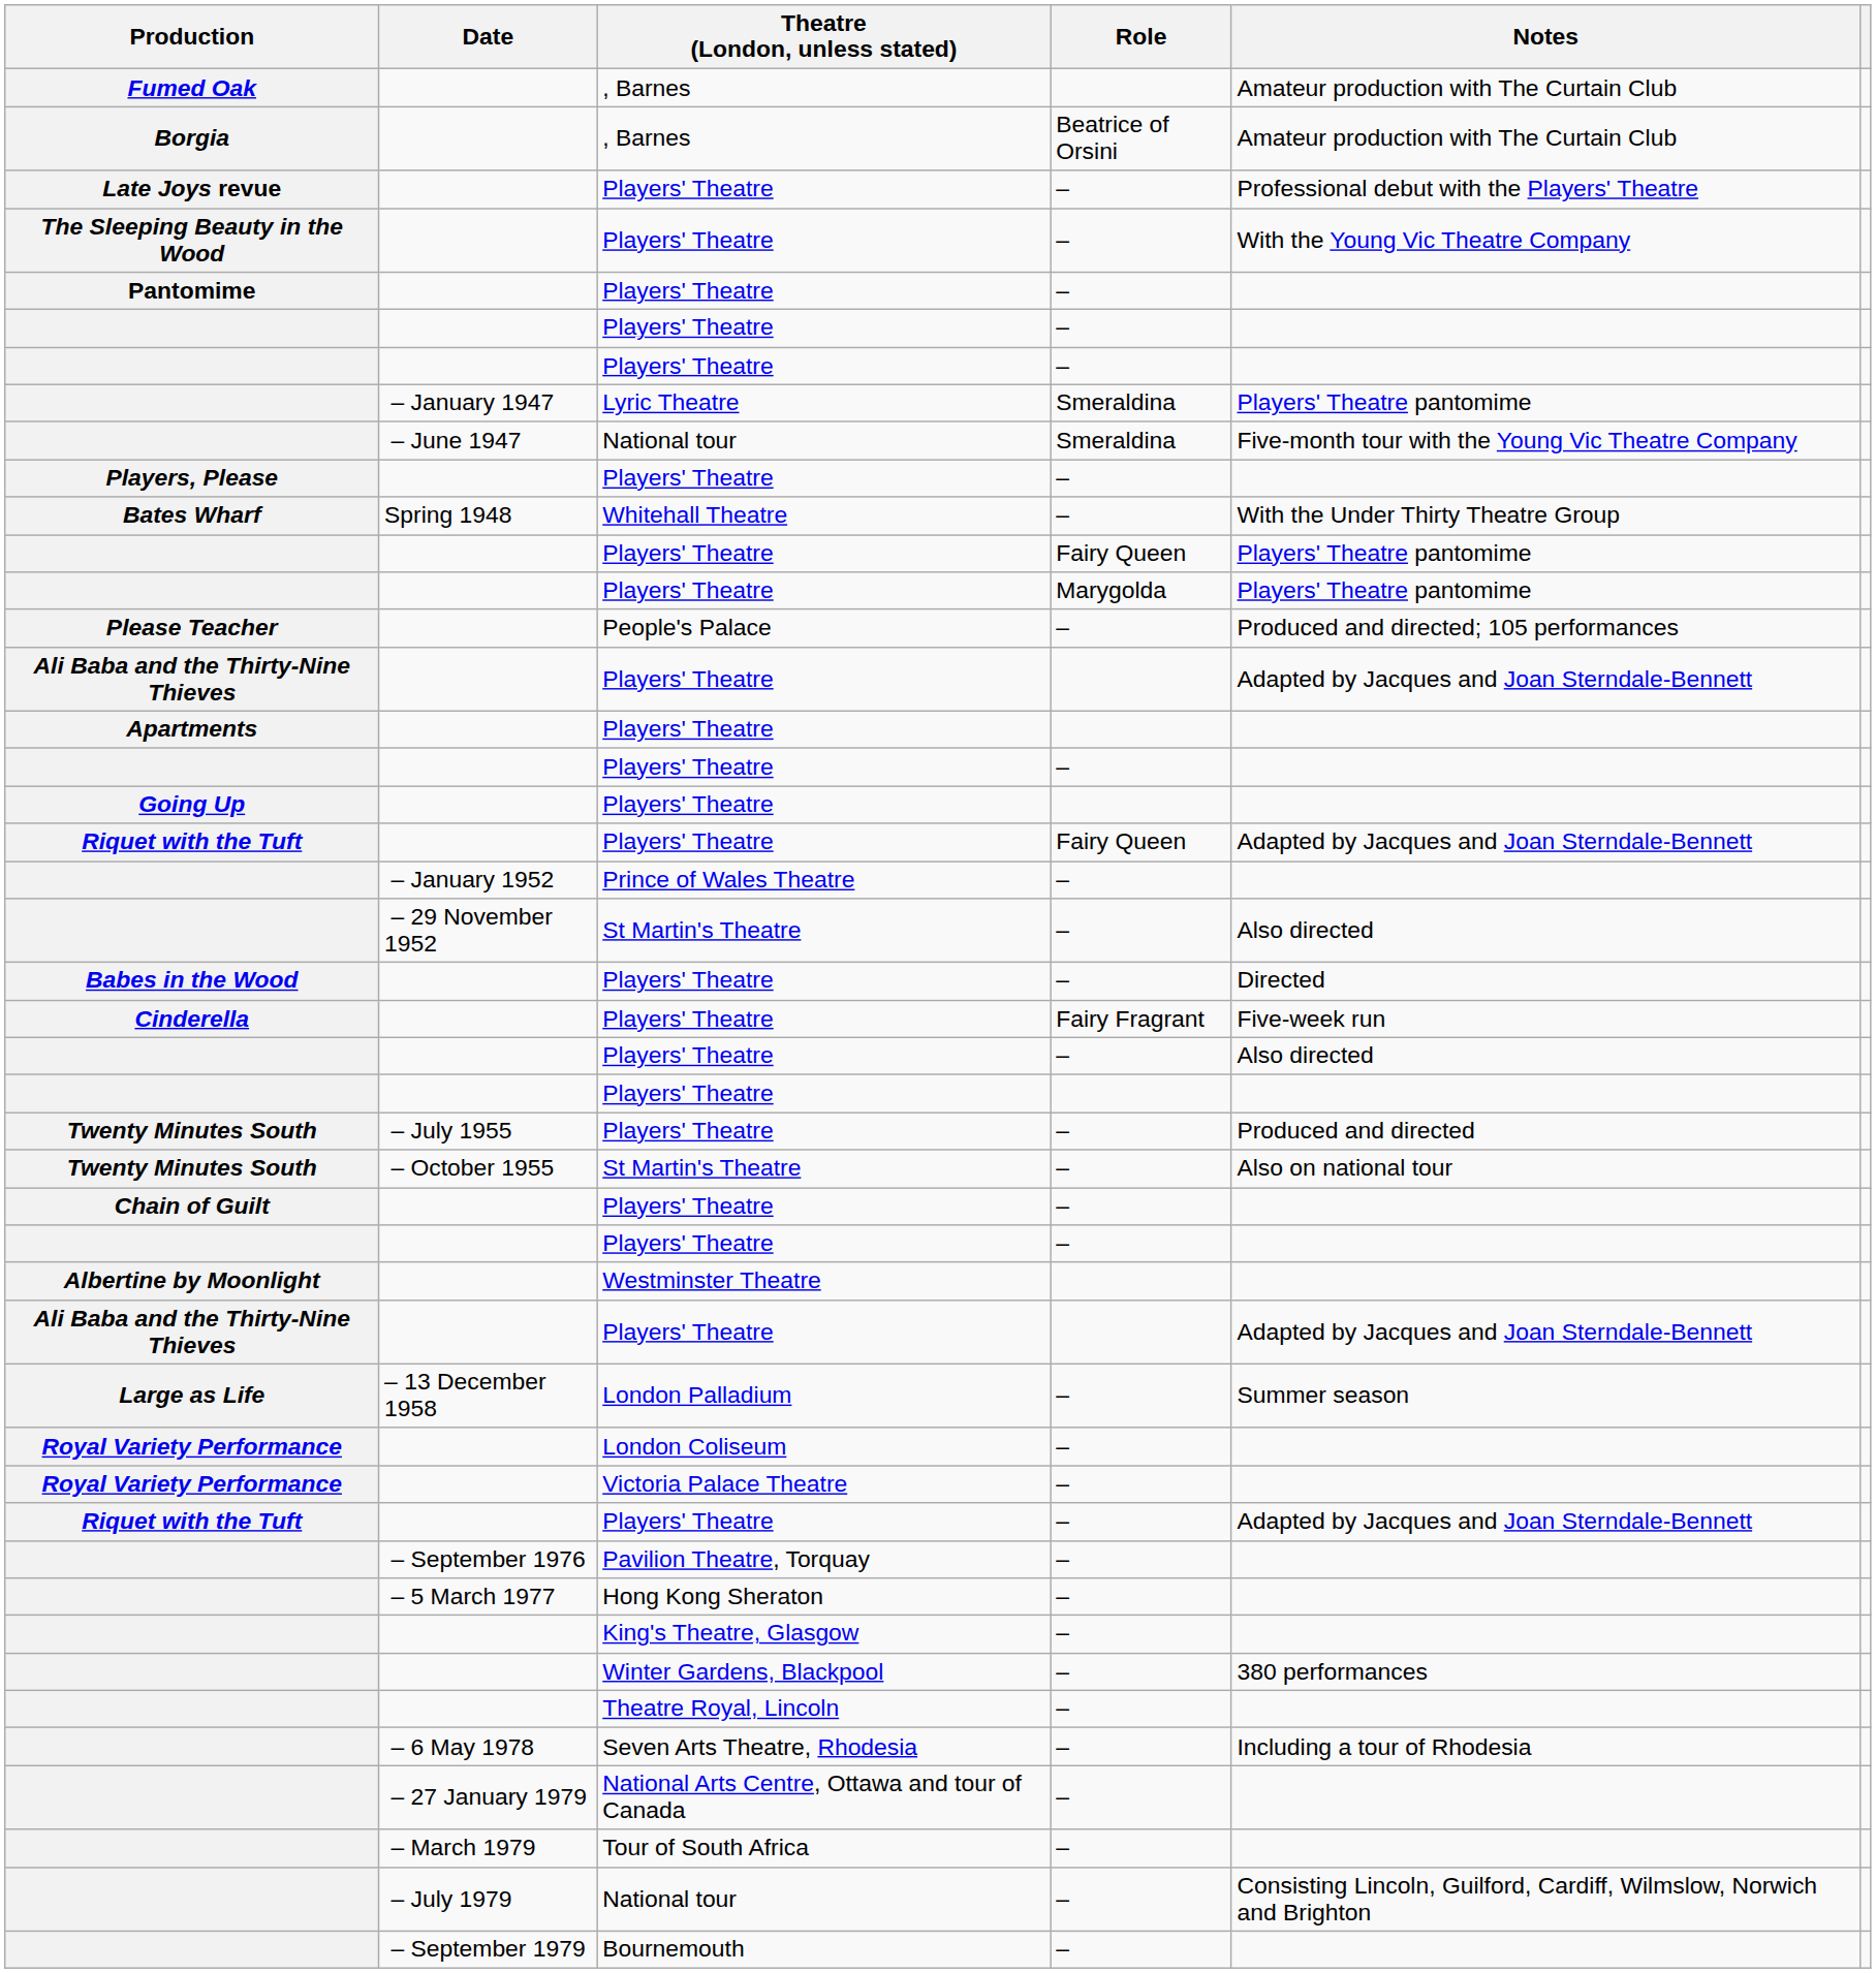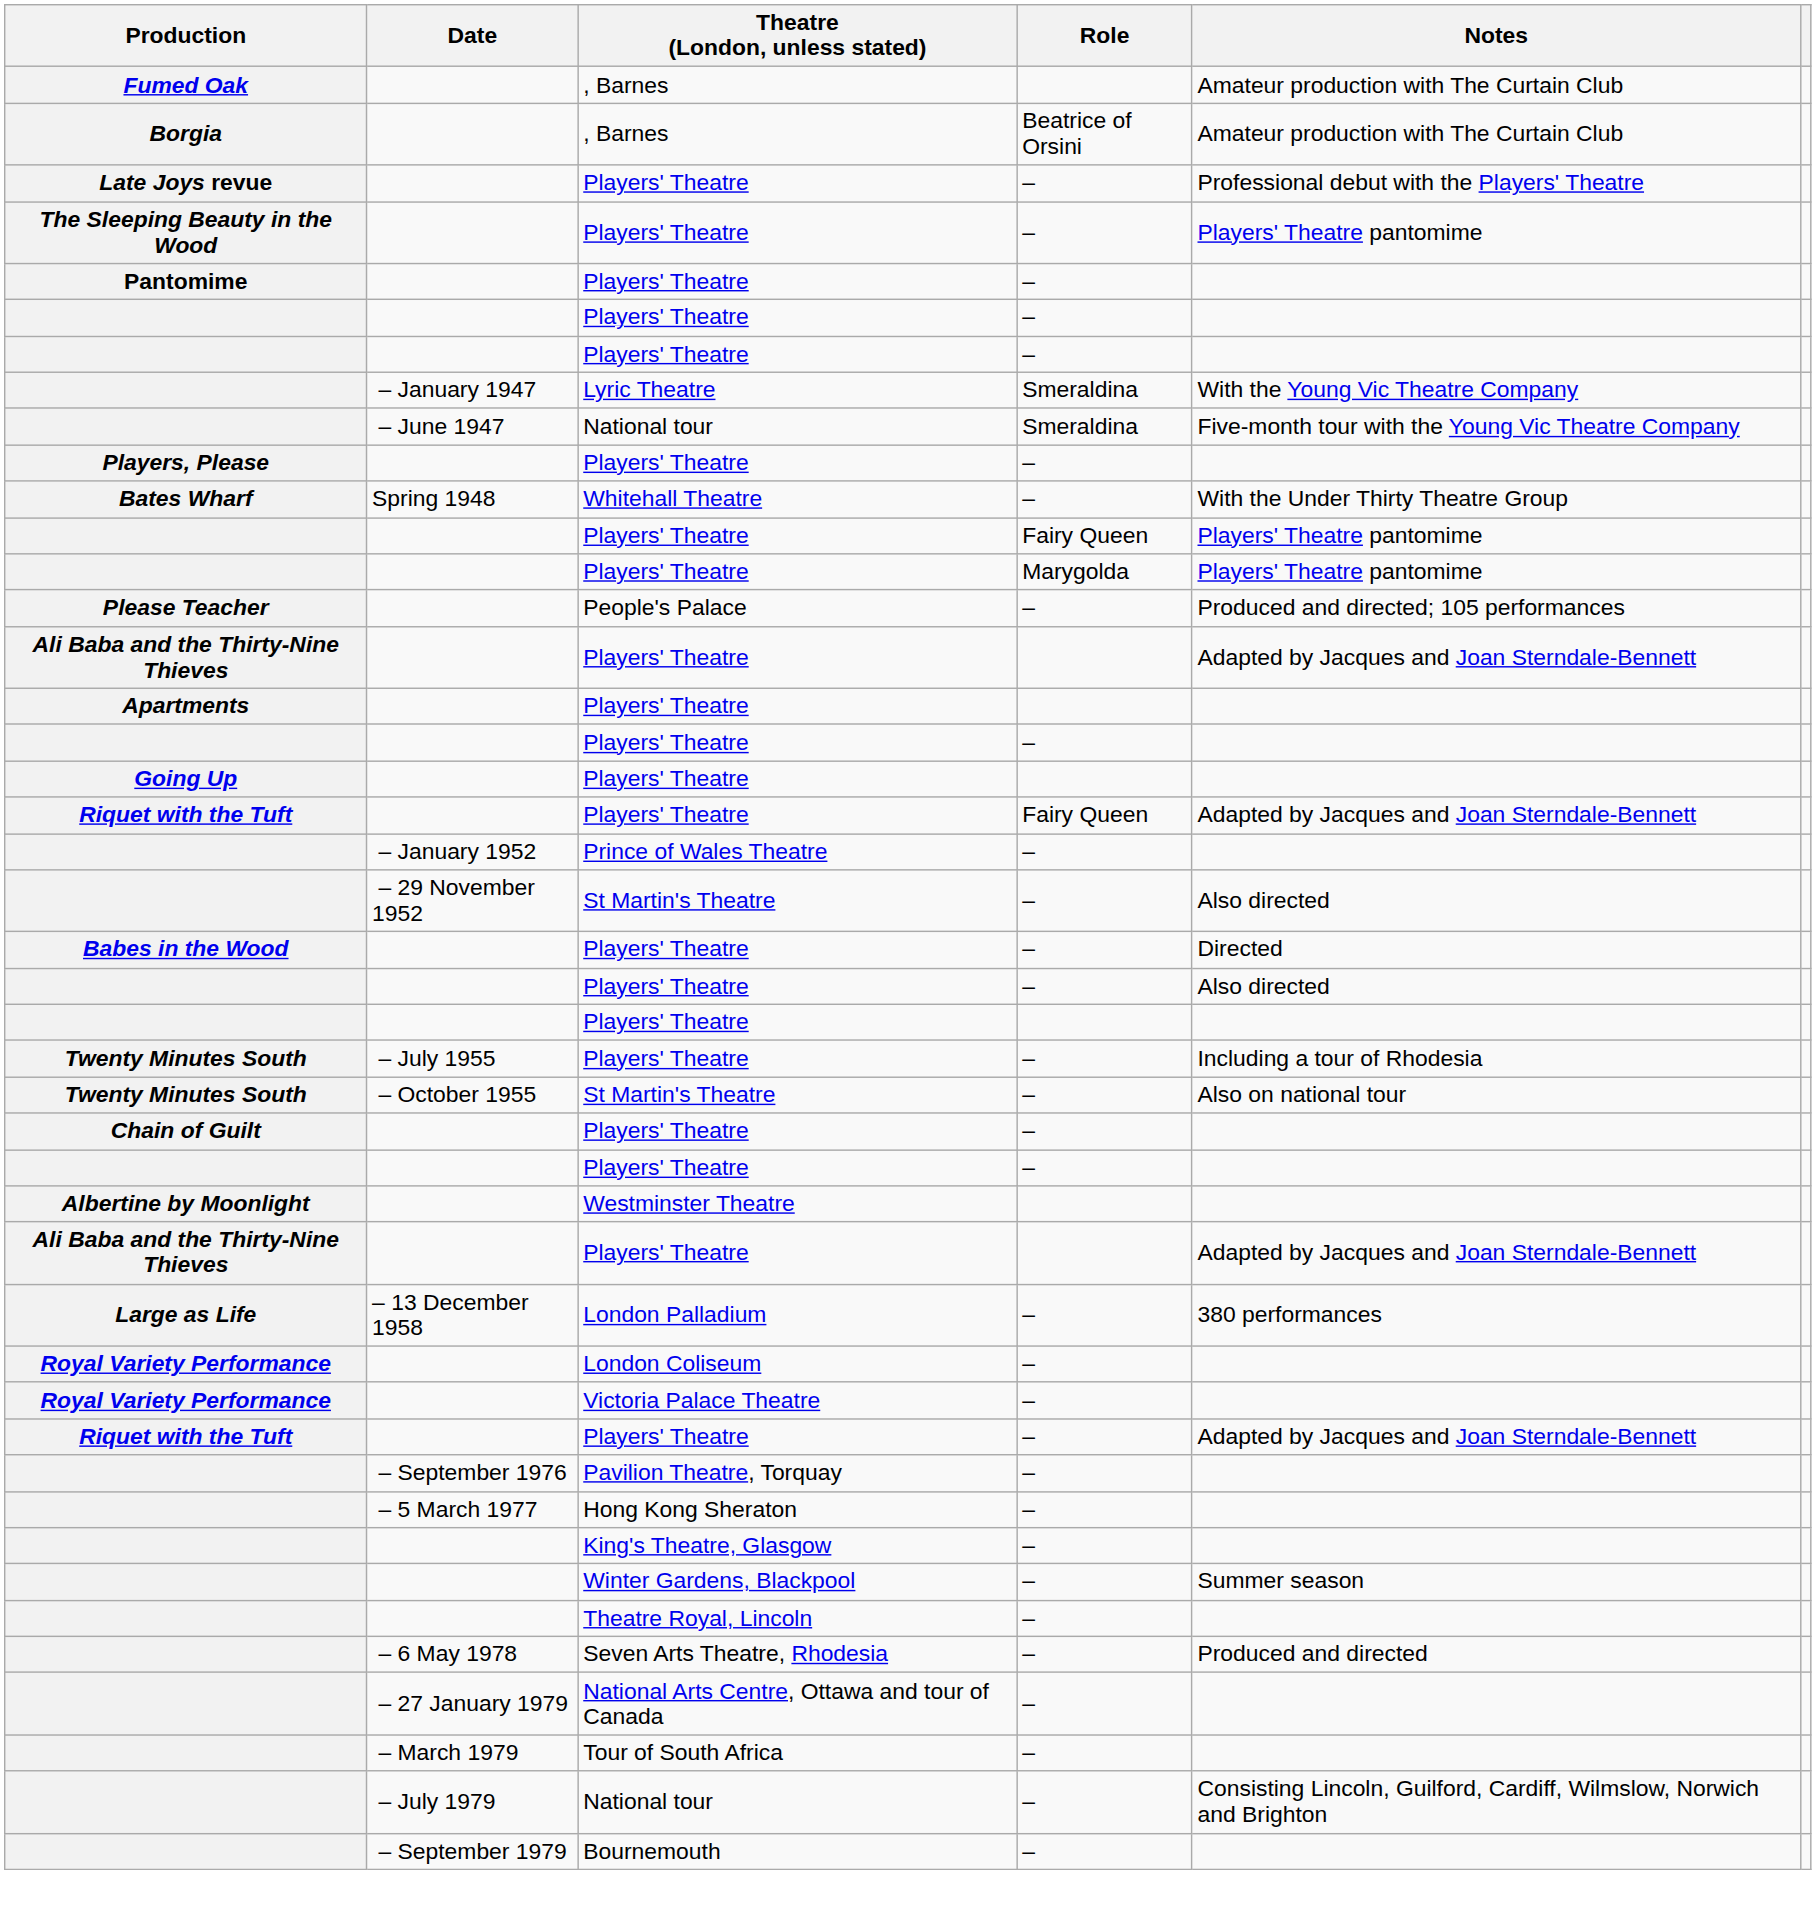The Sleeping Beauty in the Wood / Players' Theatre | Notes: With the Young Vic Theatre Company -> Players' Theatre pantomime
Lyric Theatre | Notes: Players' Theatre pantomime -> With the Young Vic Theatre Company
- row: Cinderella | Players' Theatre | Fairy Fragrant | Five-week run
Twenty Minutes South / Players' Theatre | Notes: Produced and directed -> Including a tour of Rhodesia
London Palladium | Notes: Summer season -> 380 performances
Winter Gardens, Blackpool | Notes: 380 performances -> Summer season
Seven Arts Theatre, Rhodesia | Notes: Including a tour of Rhodesia -> Produced and directed
